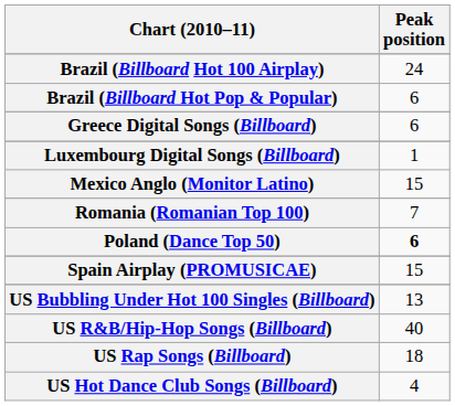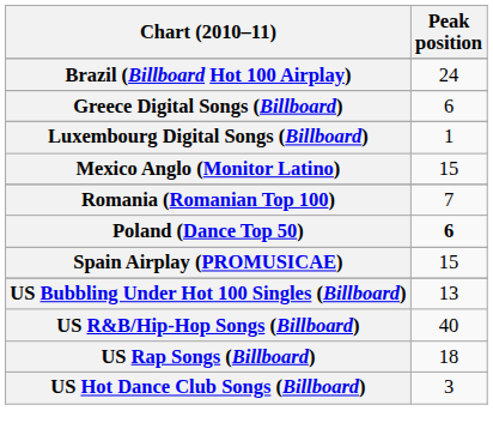- row: Brazil (Billboard Hot Pop & Popular) | 6
US Hot Dance Club Songs (Billboard) | Peak position: 4 -> 3
